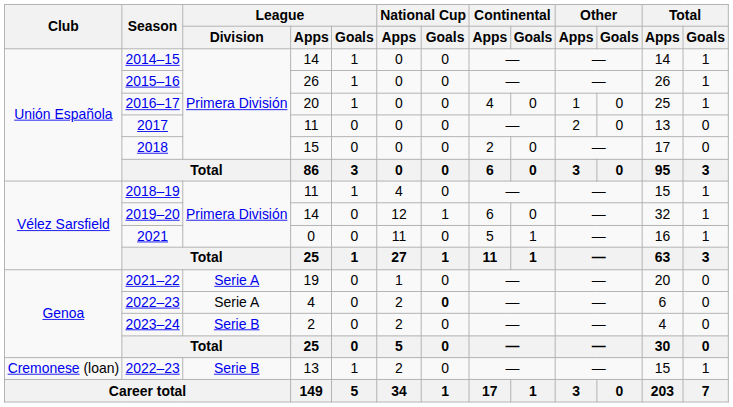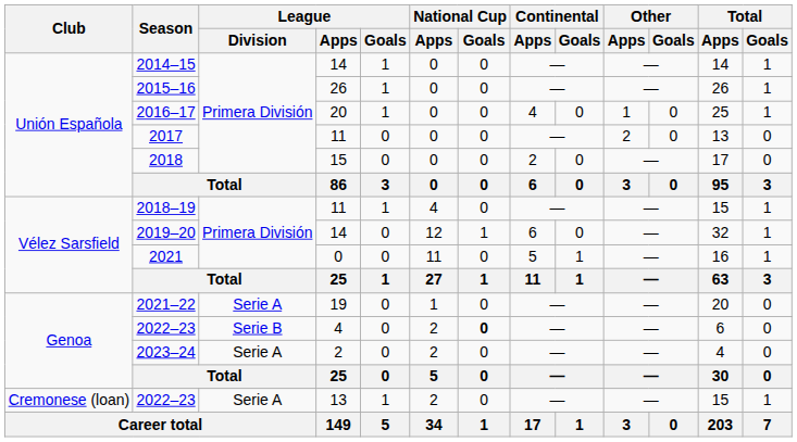2022–23 / 4 | League / Division: Serie A -> Serie B
2023–24 | League / Division: Serie B -> Serie A
2022–23 / 13 | League / Division: Serie B -> Serie A
